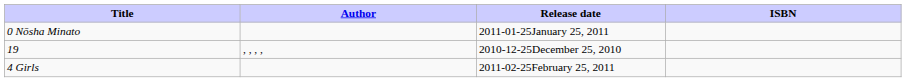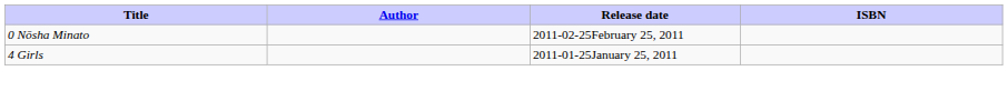0 Nōsha Minato | Release date: 2011-01-25January 25, 2011 -> 2011-02-25February 25, 2011
- row: 19 | , , , , | 2010-12-25December 25, 2010
4 Girls | Release date: 2011-02-25February 25, 2011 -> 2011-01-25January 25, 2011
